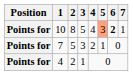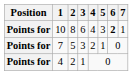10 | 3: 5 -> 6
10 | 5: lightsalmon background -> no background
